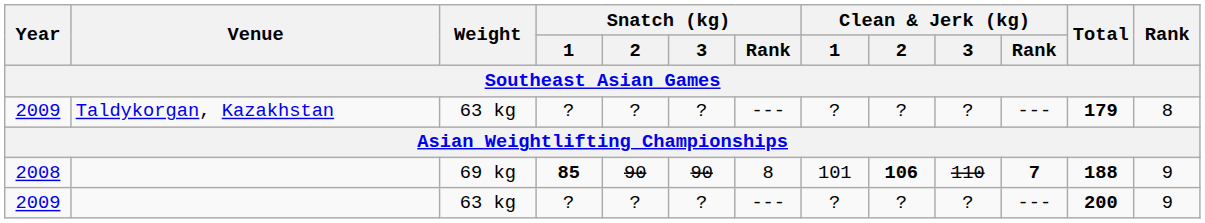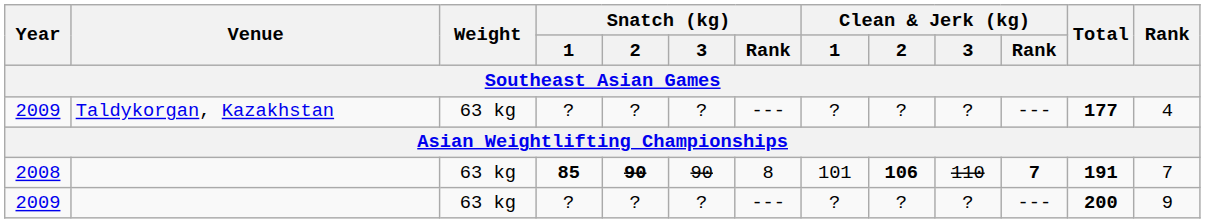2009 / Taldykorgan, Kazakhstan | Total: 179 -> 177
2009 / Taldykorgan, Kazakhstan | Rank: 8 -> 4
2008 | Weight: 69 kg -> 63 kg
2008 | Snatch (kg) / 2: normal -> bold
2008 | Total: 188 -> 191
2008 | Rank: 9 -> 7
